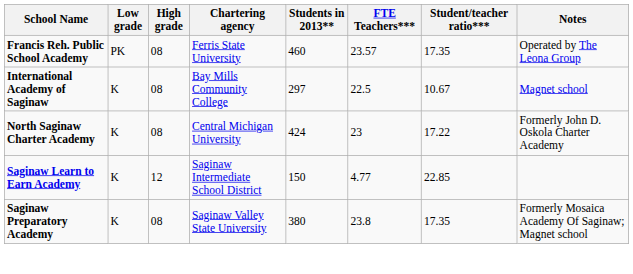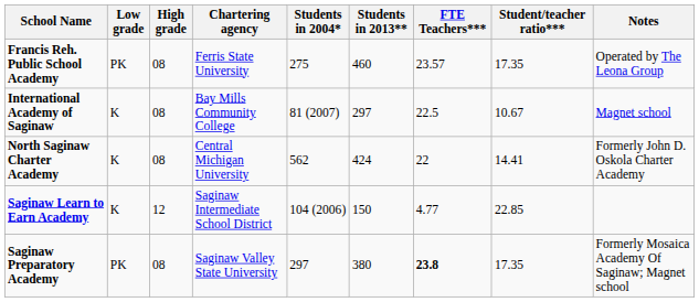+ column: Students in 2004* | 275 | 81 (2007) | 562 | 104 (2006) | 297
North Saginaw Charter Academy | FTE Teachers***: 23 -> 22
North Saginaw Charter Academy | Student/teacher ratio***: 17.22 -> 14.41
Saginaw Preparatory Academy | Low grade: K -> PK
Saginaw Preparatory Academy | FTE Teachers***: normal -> bold
